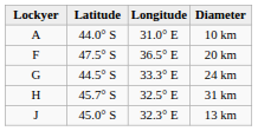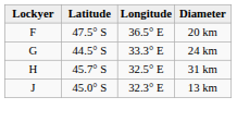- row: A | 44.0° S | 31.0° E | 10 km
